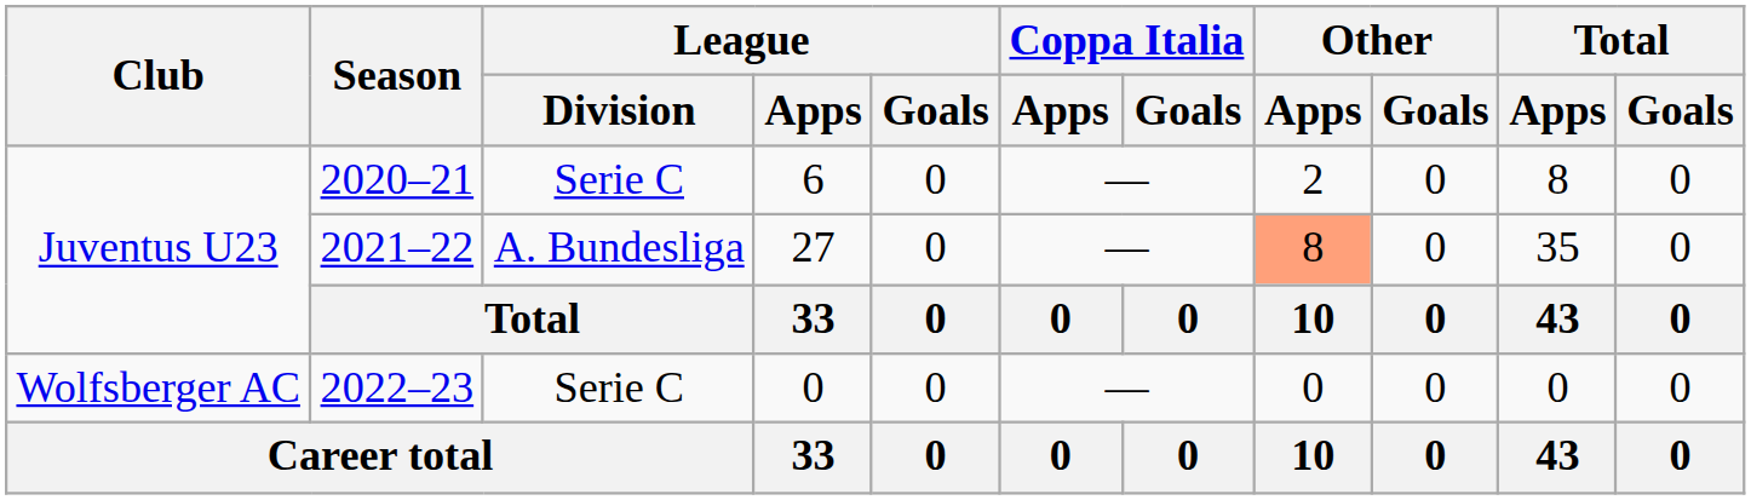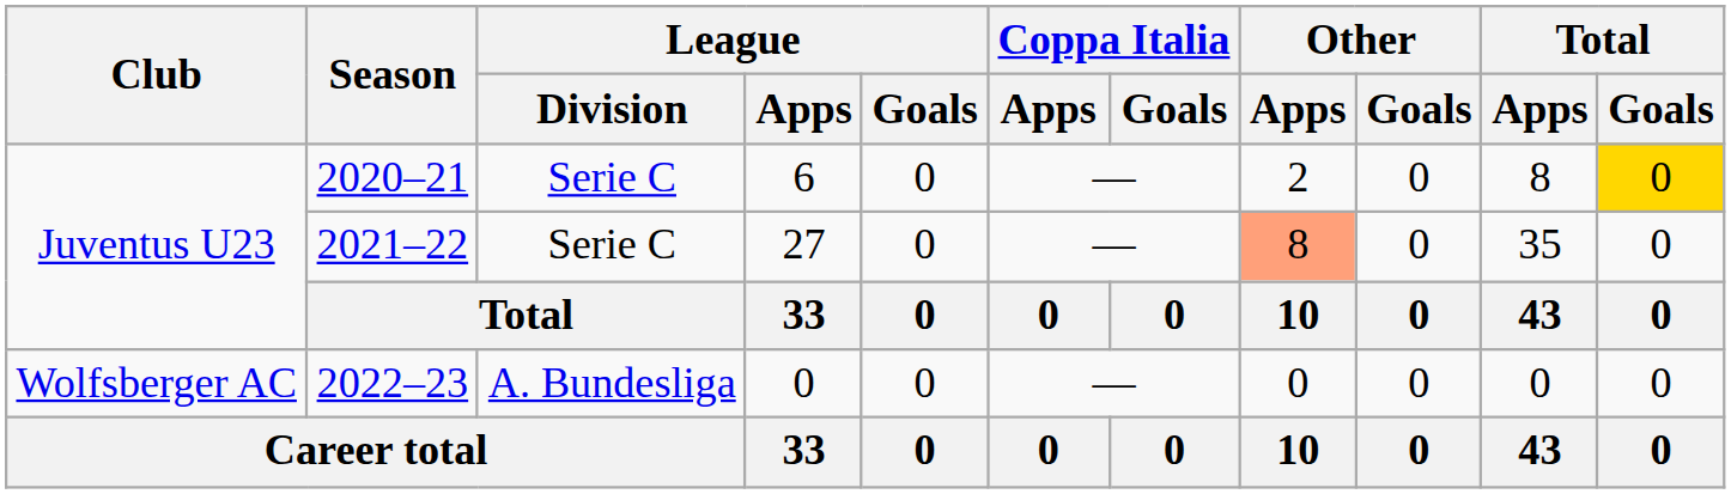2020–21 | Total / Goals: no background -> gold background
2021–22 | League / Division: A. Bundesliga -> Serie C
2022–23 | League / Division: Serie C -> A. Bundesliga
